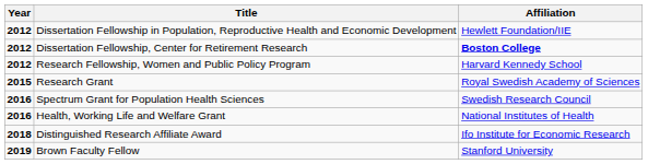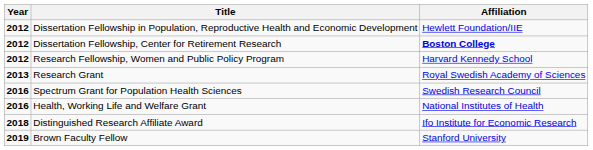Research Grant | Year: 2015 -> 2013
